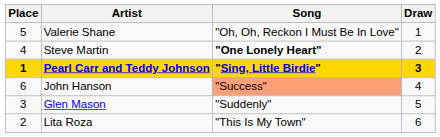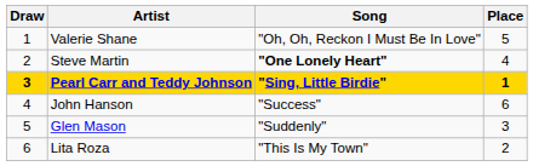columns swapped: Draw <-> Place
John Hanson | Song: lightsalmon background -> no background
